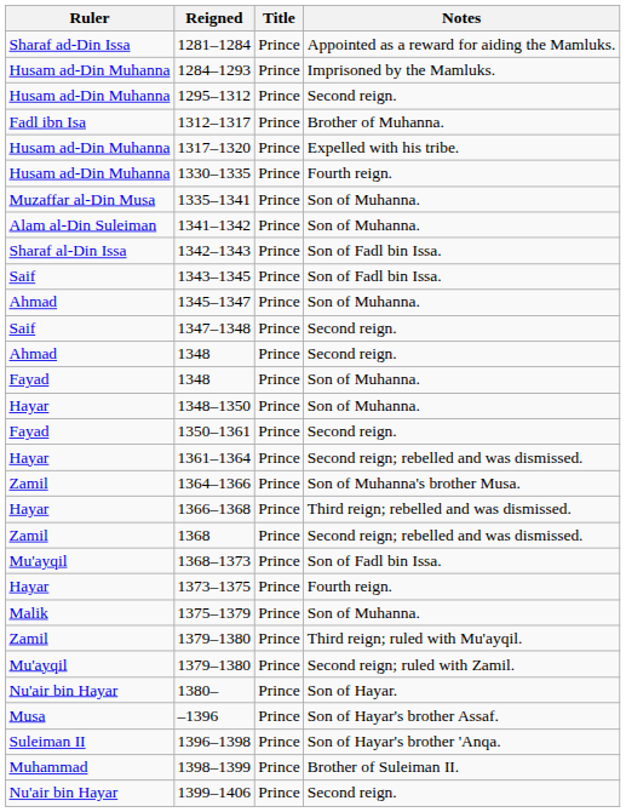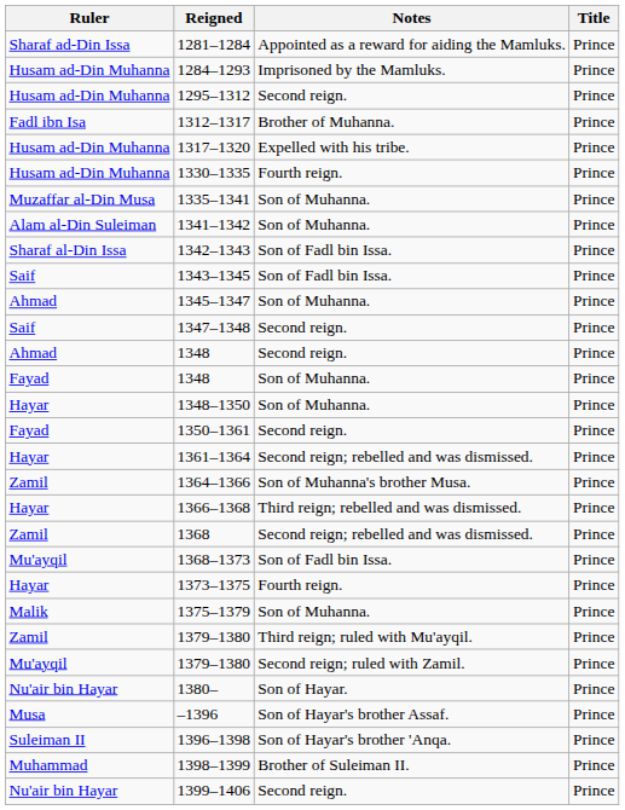columns swapped: Title <-> Notes
